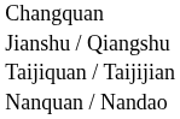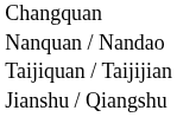rows swapped: Nanquan / Nandao <-> Jianshu / Qiangshu
